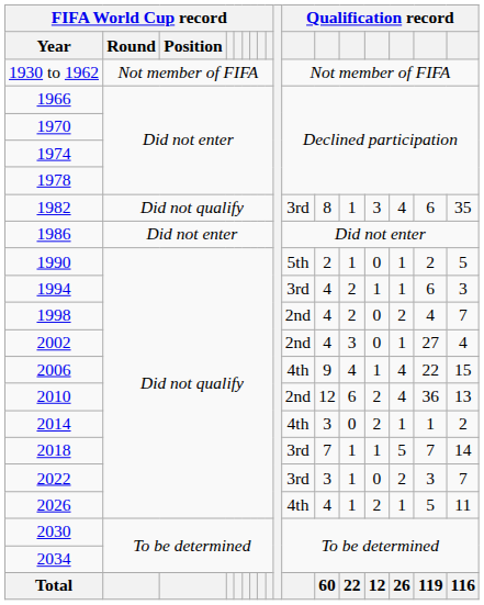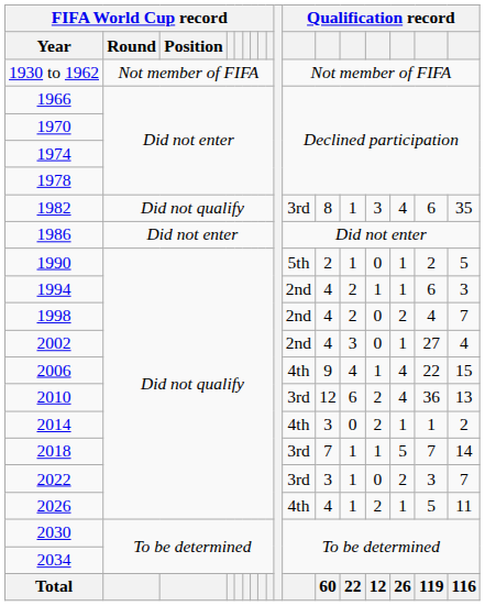1994 | column 11: 3rd -> 2nd
2010 | column 11: 2nd -> 3rd
